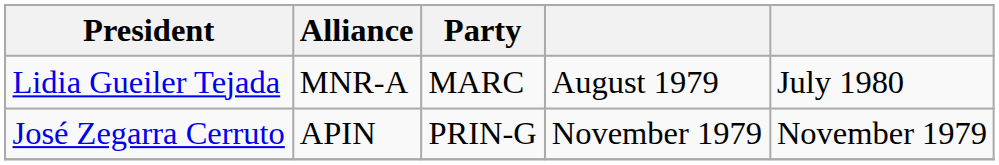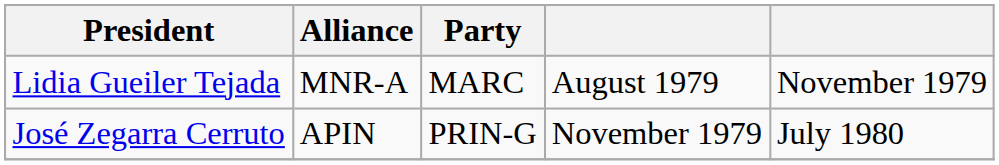Lidia Gueiler Tejada | column 5: July 1980 -> November 1979
José Zegarra Cerruto | column 5: November 1979 -> July 1980
